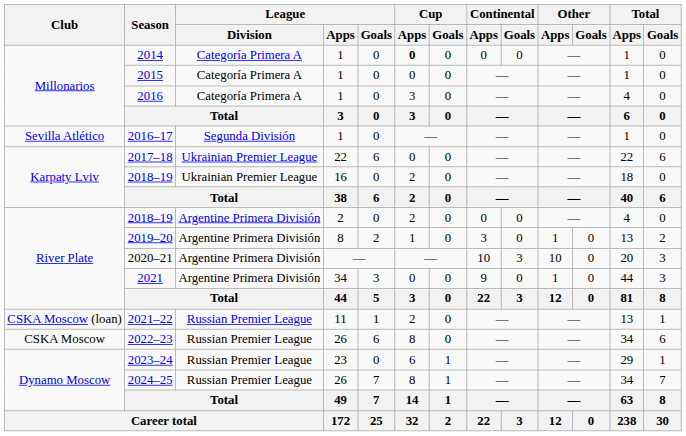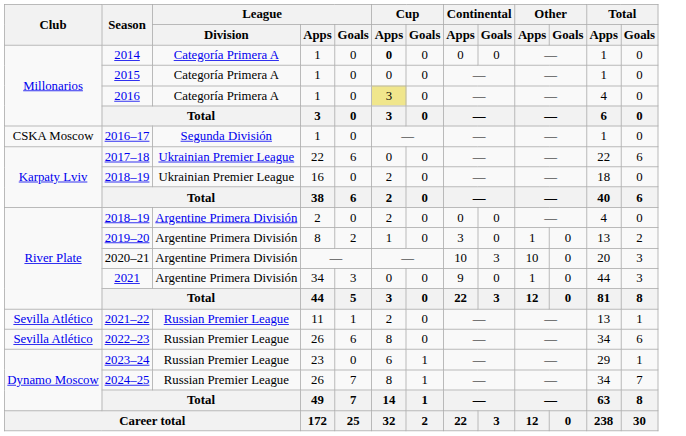2016 | Cup / Apps: no background -> khaki background
2016–17 | Club: Sevilla Atlético -> CSKA Moscow
2021–22 | Club: CSKA Moscow (loan) -> Sevilla Atlético
2022–23 | Club: CSKA Moscow -> Sevilla Atlético
